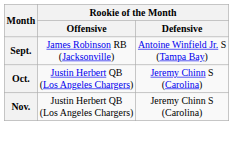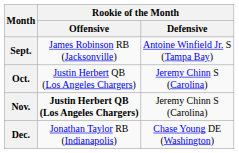Nov. | Rookie of the Month / Offensive: normal -> bold
+ row: Dec. | Jonathan Taylor RB (Indianapolis) | Chase Young DE (Washington)
